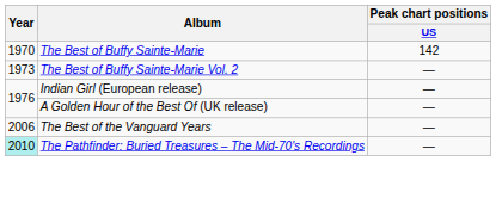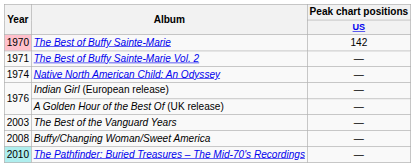The Best of Buffy Sainte-Marie | Year: no background -> pink background
The Best of Buffy Sainte-Marie Vol. 2 | Year: 1973 -> 1971
+ row: 1974 | Native North American Child: An Odyssey | —
The Best of the Vanguard Years | Year: 2006 -> 2003
+ row: 2008 | Buffy/Changing Woman/Sweet America | —
